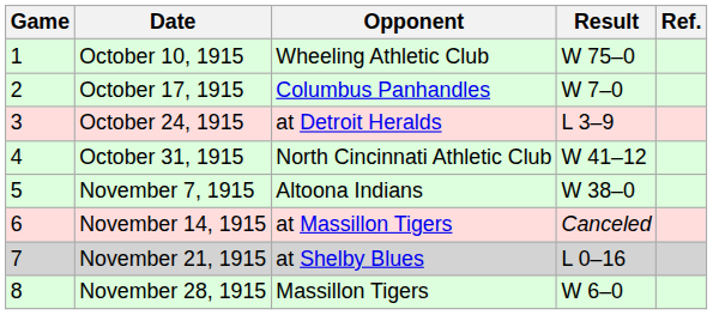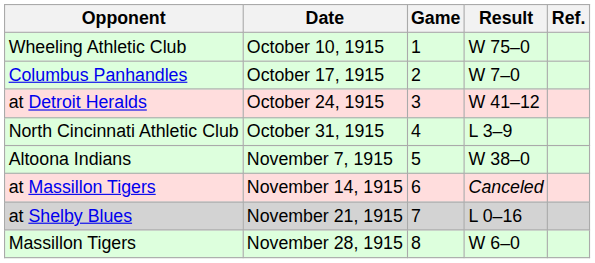columns swapped: Game <-> Opponent
October 24, 1915 | Result: L 3–9 -> W 41–12
October 31, 1915 | Result: W 41–12 -> L 3–9
